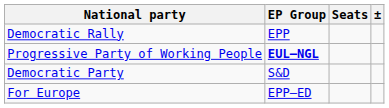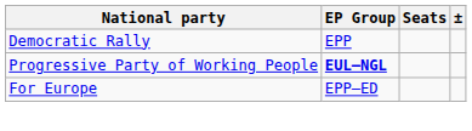- row: Democratic Party | S&D
